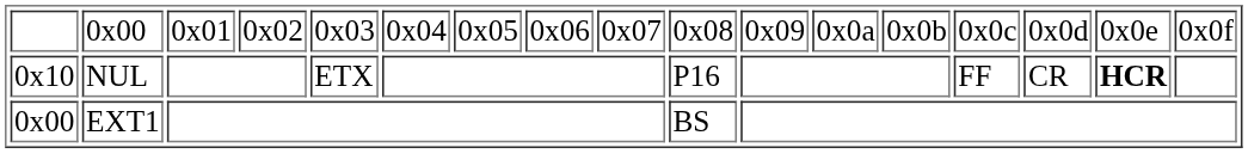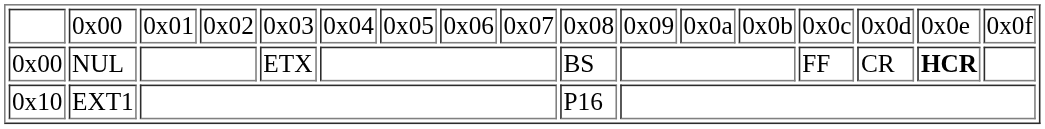NUL | column 1: 0x10 -> 0x00
NUL | column 10: P16 -> BS
EXT1 | column 1: 0x00 -> 0x10
EXT1 | column 10: BS -> P16
